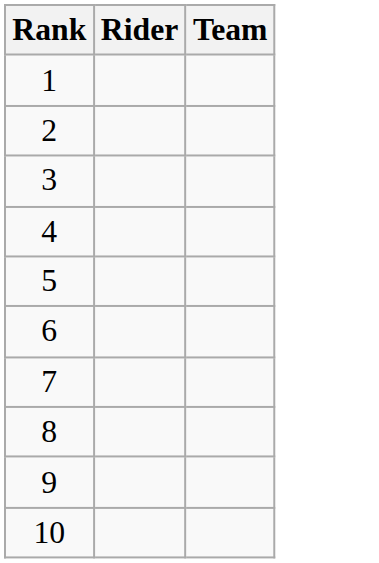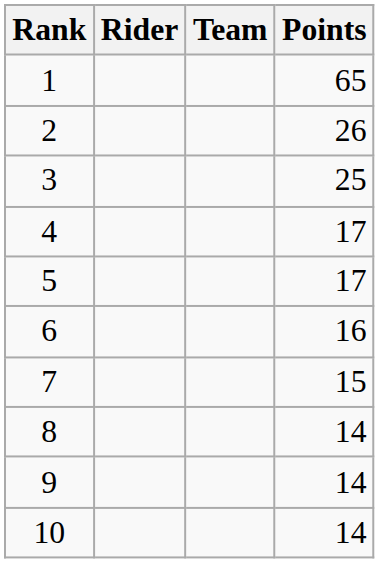+ column: Points | 65 | 26 | 25 | 17 | 17 | 16 | 15 | 14 | 14 | 14
